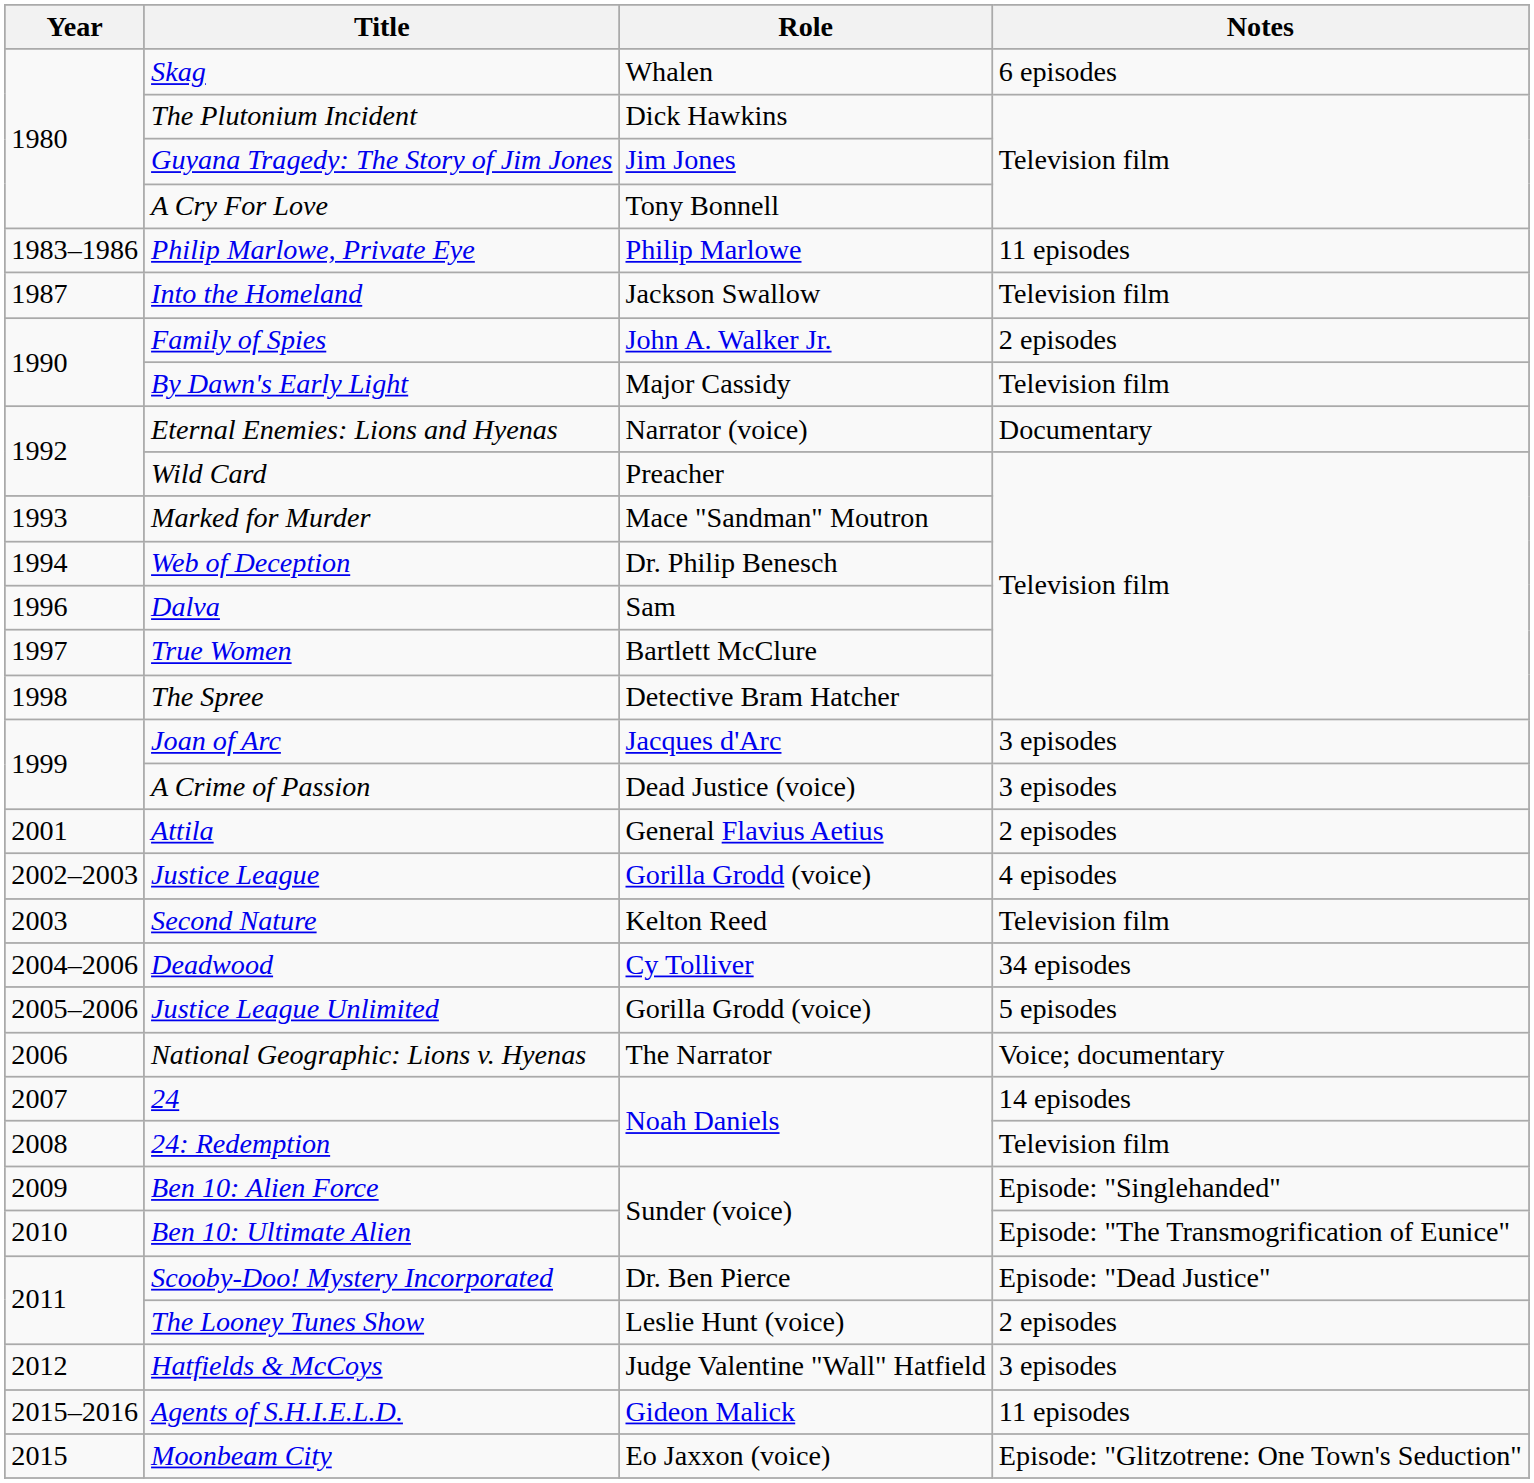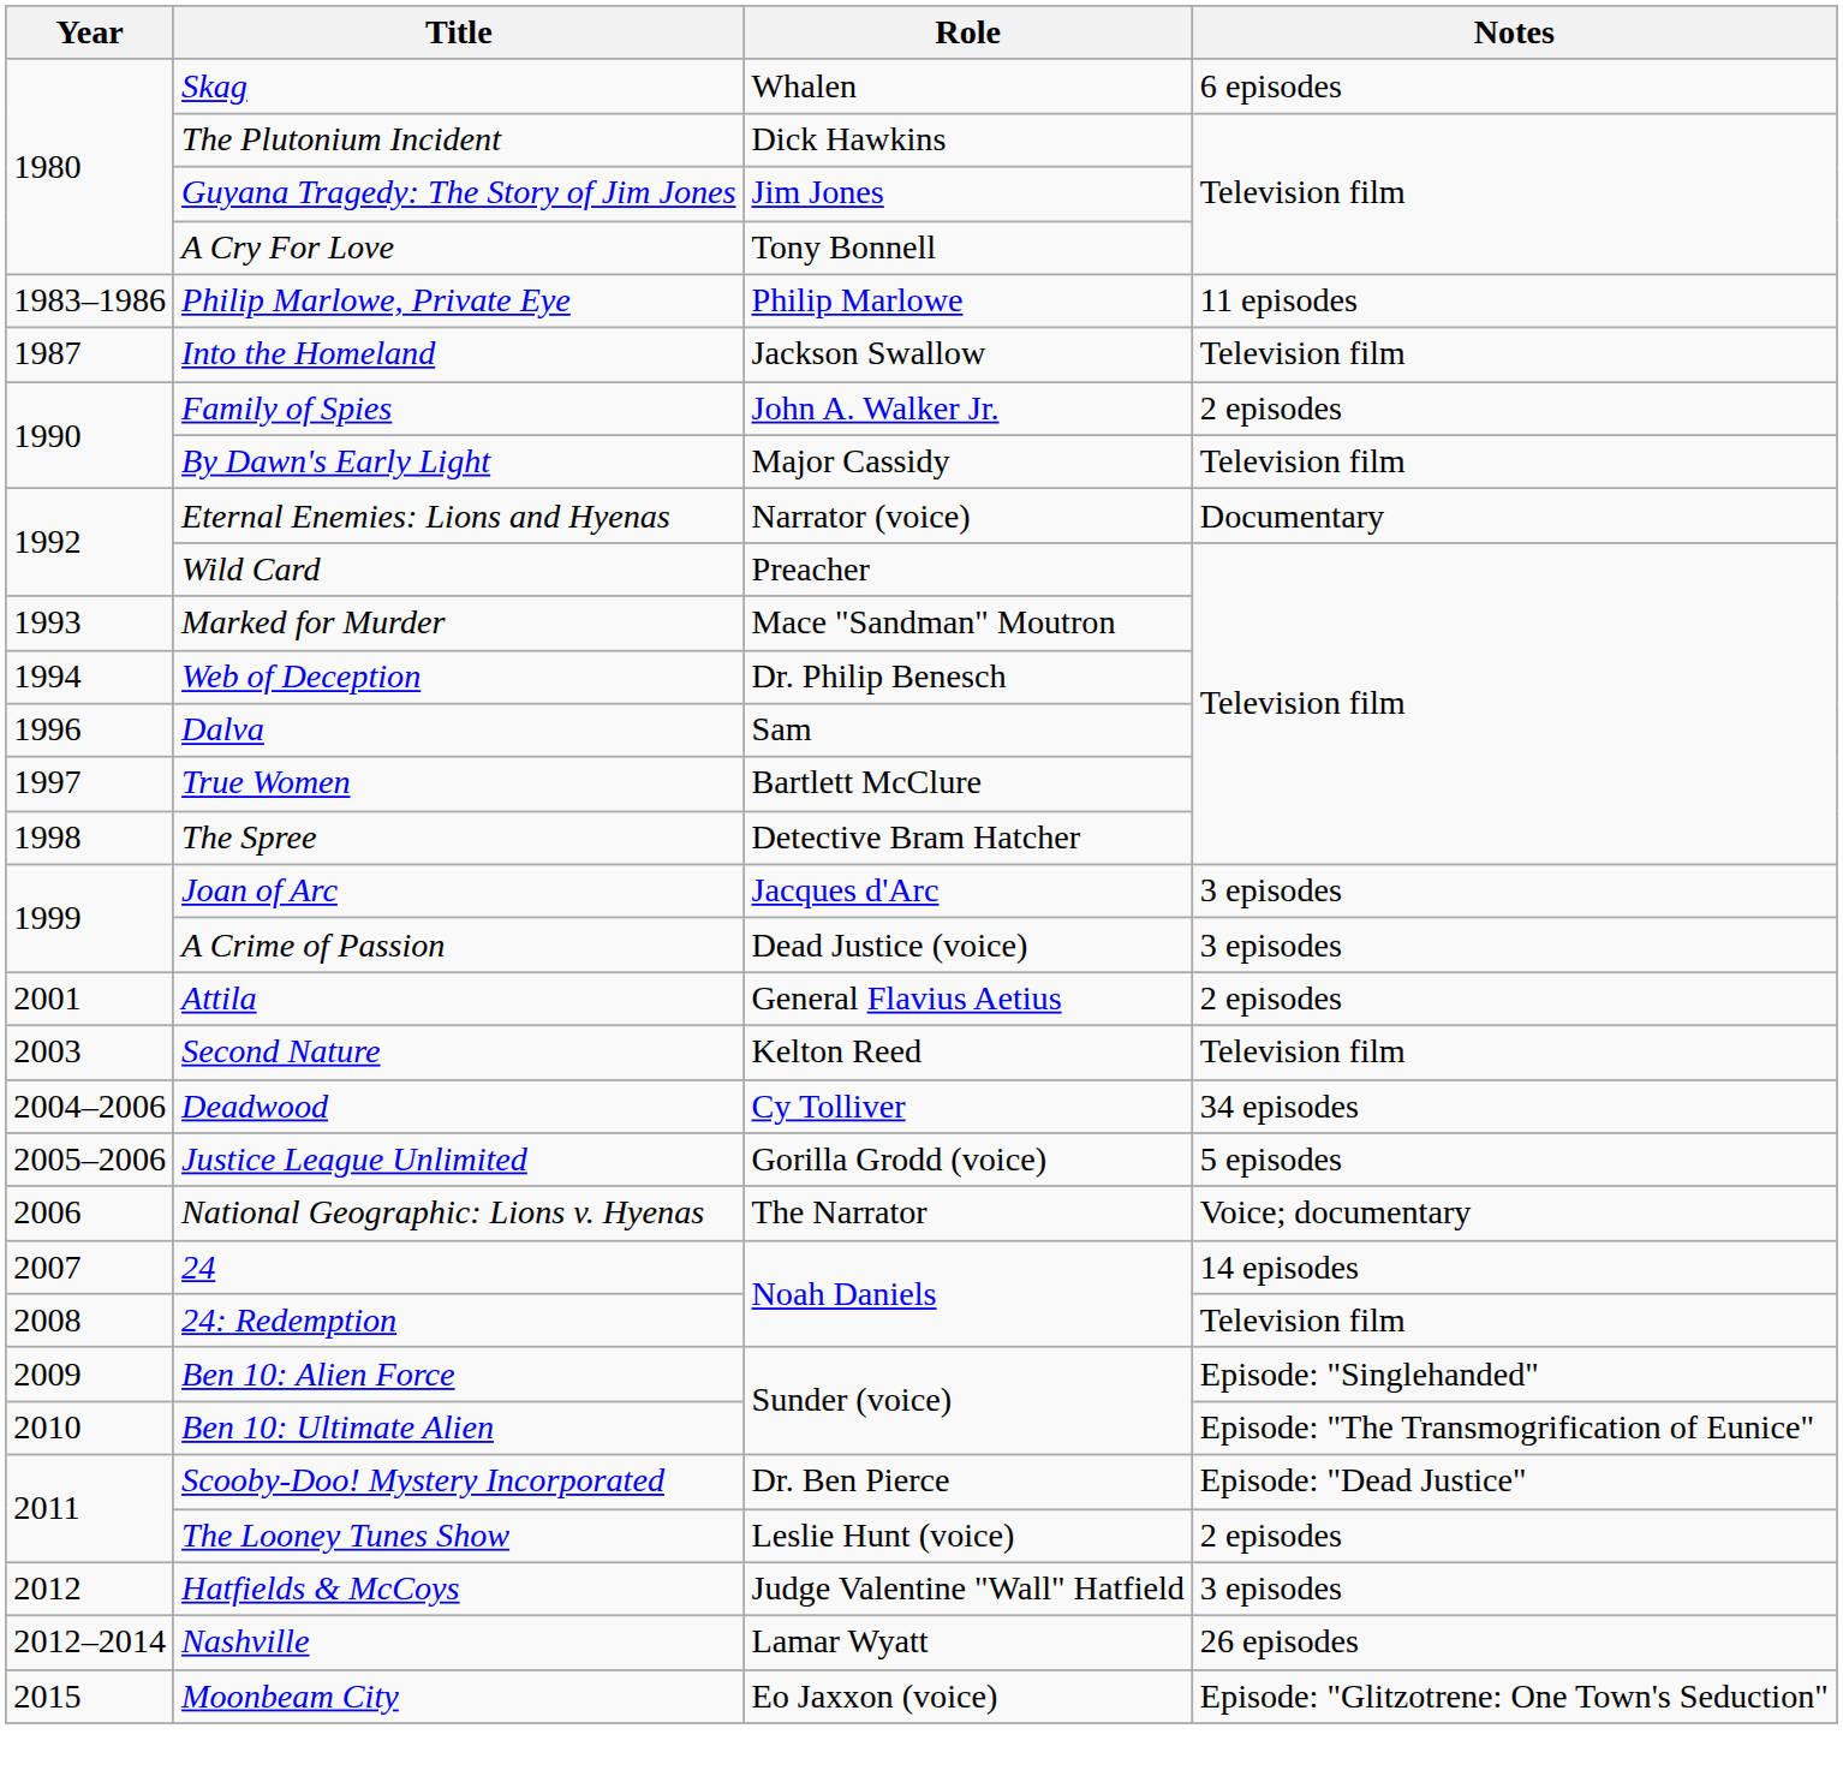- row: 2002–2003 | Justice League | Gorilla Grodd (voice) | 4 episodes
+ row: 2012–2014 | Nashville | Lamar Wyatt | 26 episodes
- row: 2015–2016 | Agents of S.H.I.E.L.D. | Gideon Malick | 11 episodes
